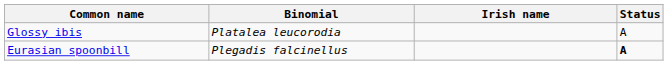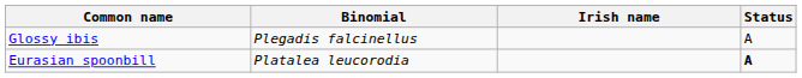Glossy ibis | Binomial: Platalea leucorodia -> Plegadis falcinellus
Eurasian spoonbill | Binomial: Plegadis falcinellus -> Platalea leucorodia
